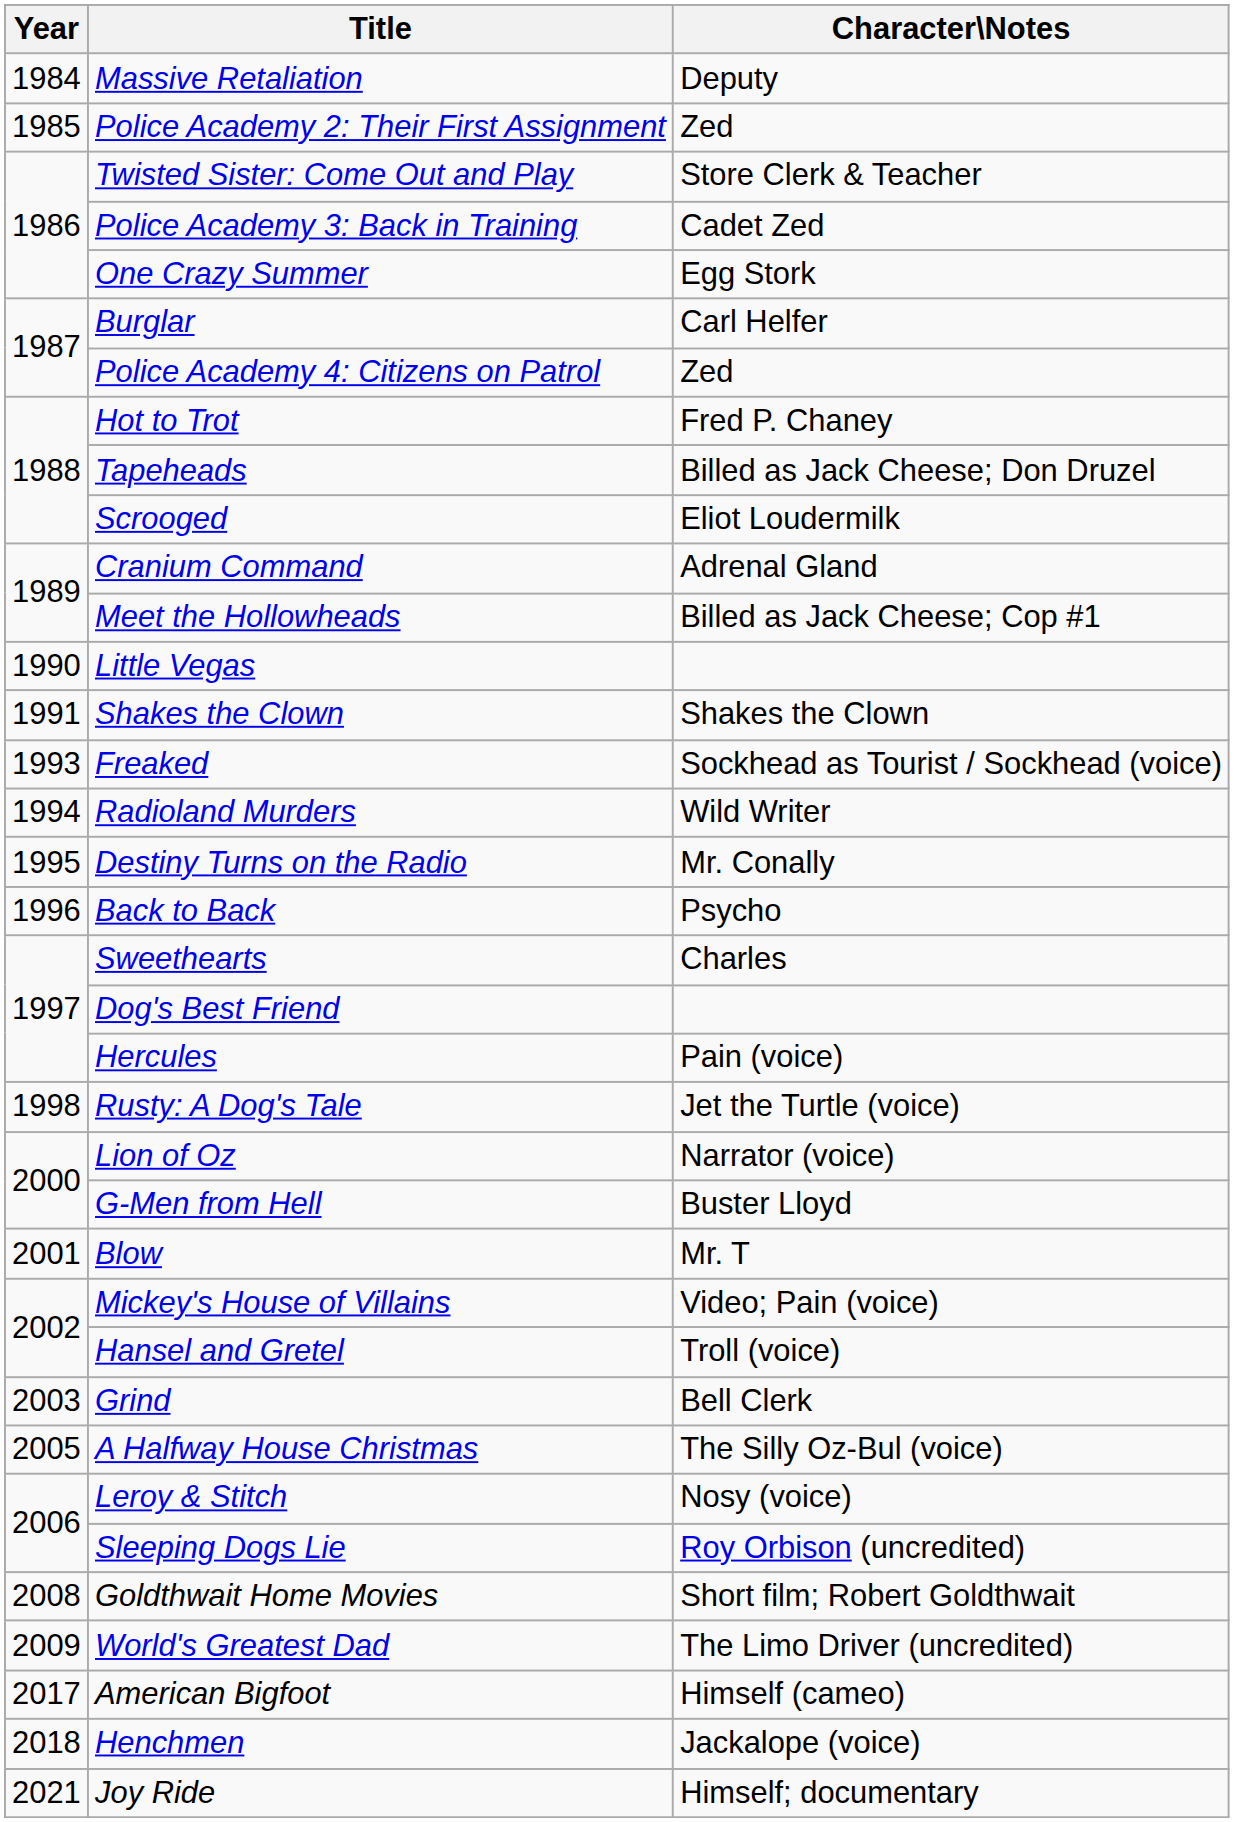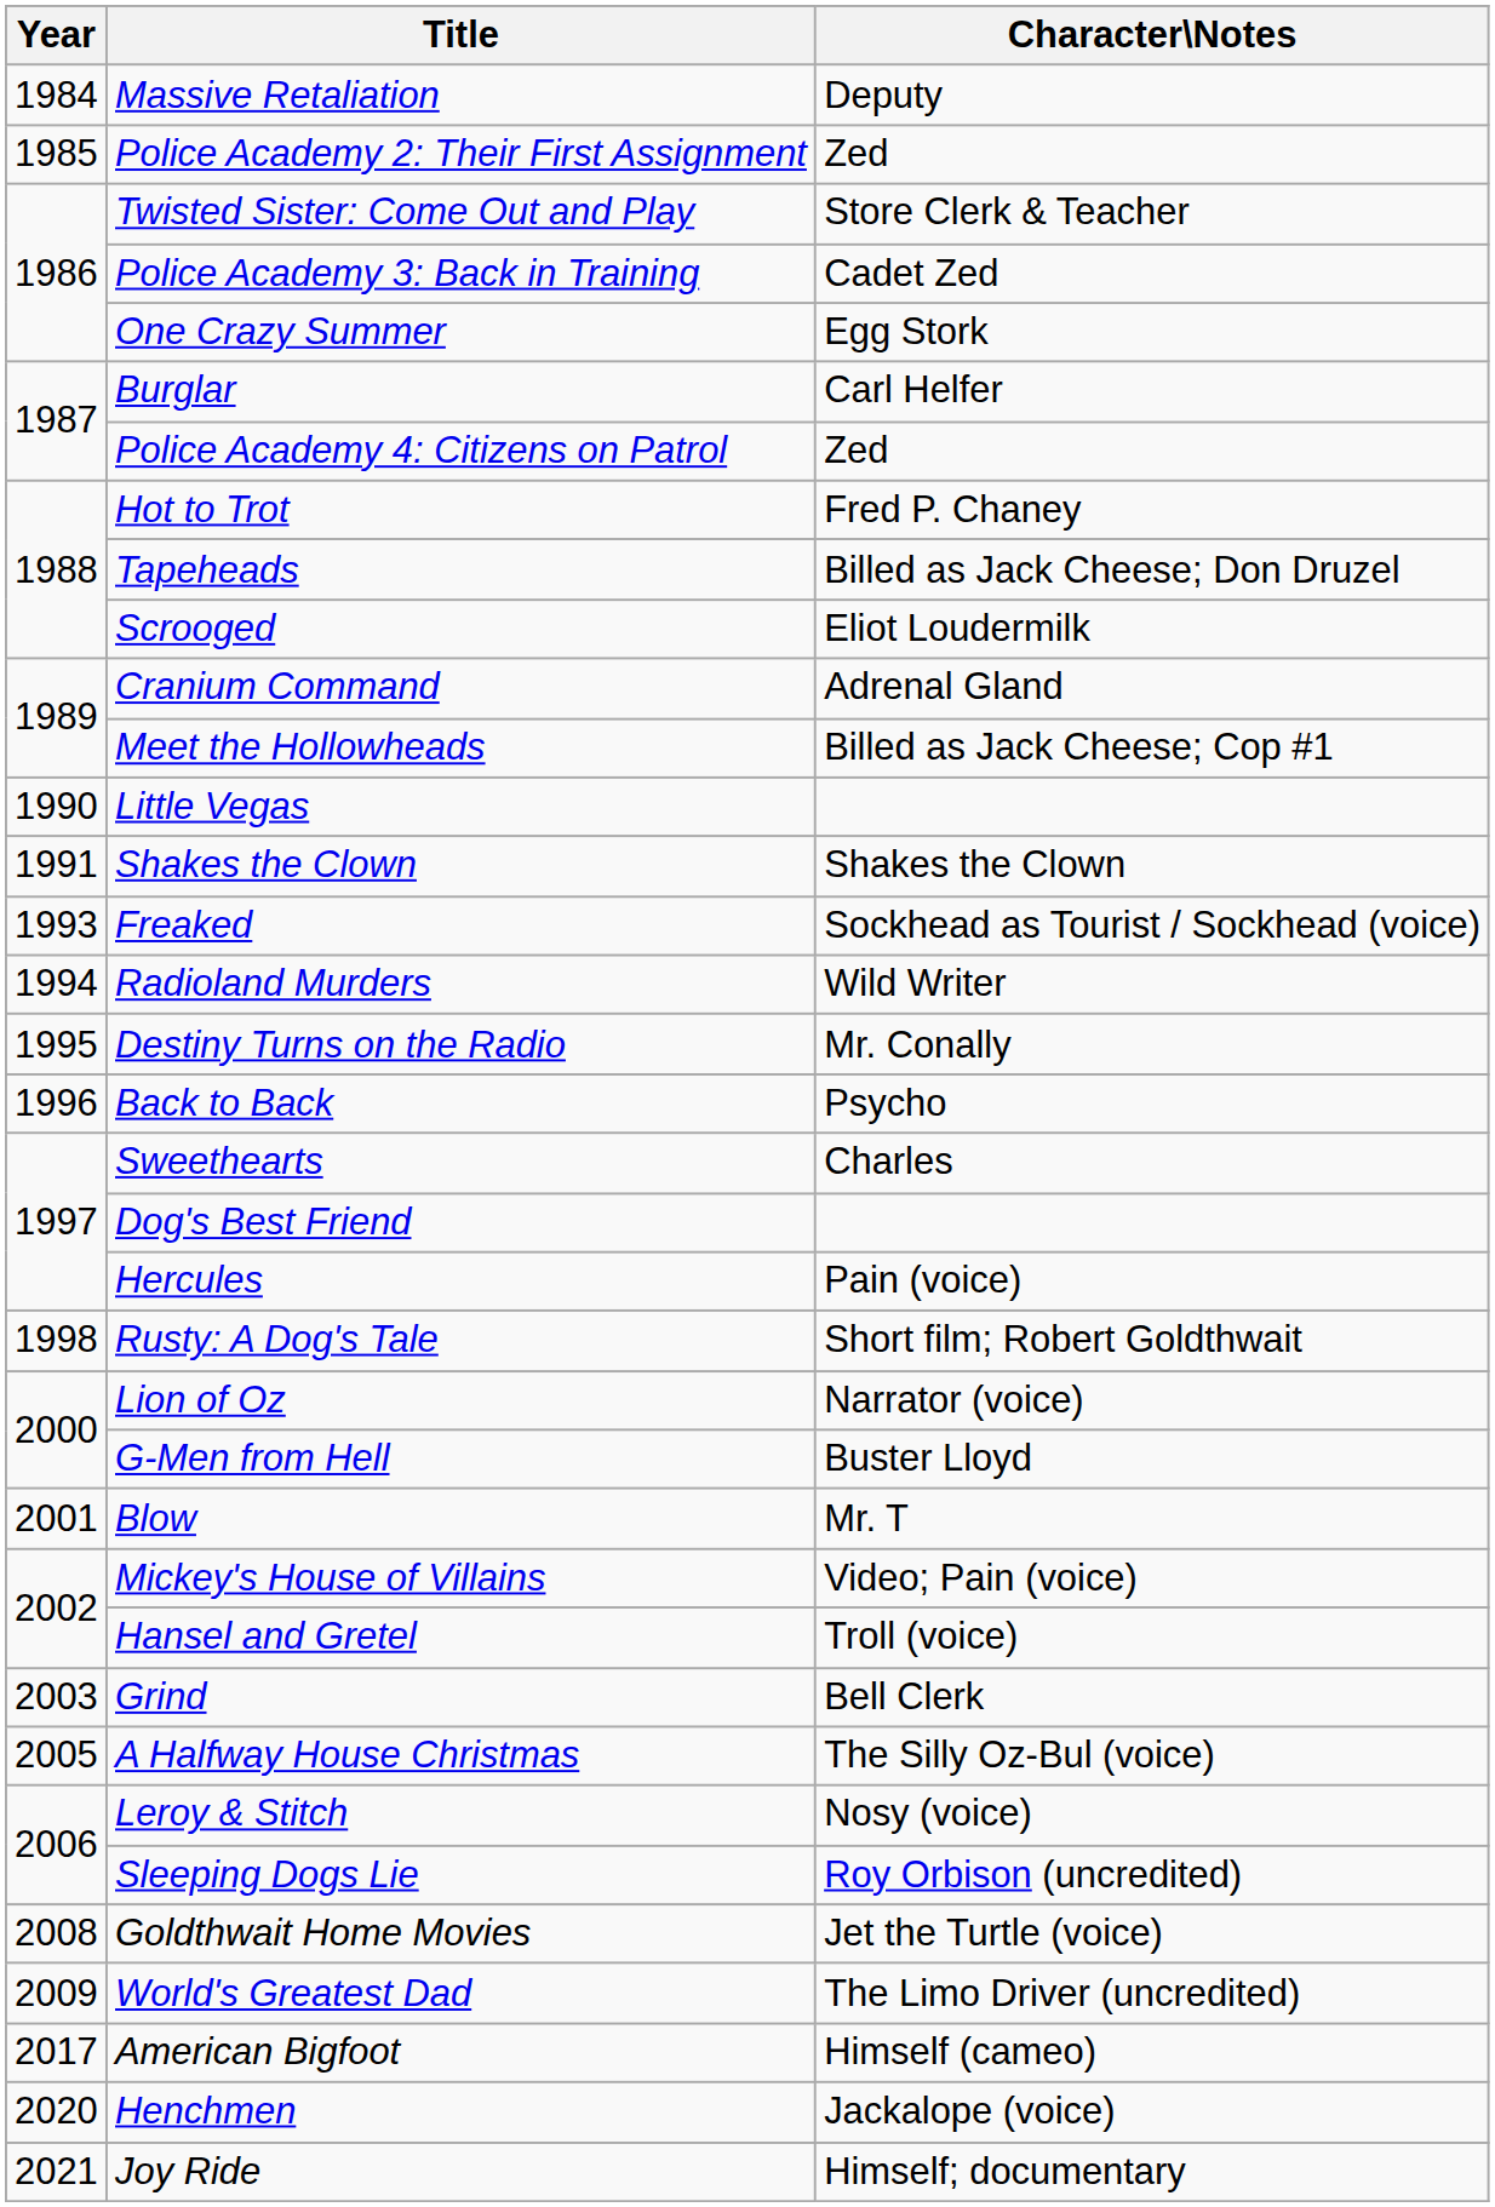Rusty: A Dog's Tale | Character\Notes: Jet the Turtle (voice) -> Short film; Robert Goldthwait
Goldthwait Home Movies | Character\Notes: Short film; Robert Goldthwait -> Jet the Turtle (voice)
Henchmen | Year: 2018 -> 2020
